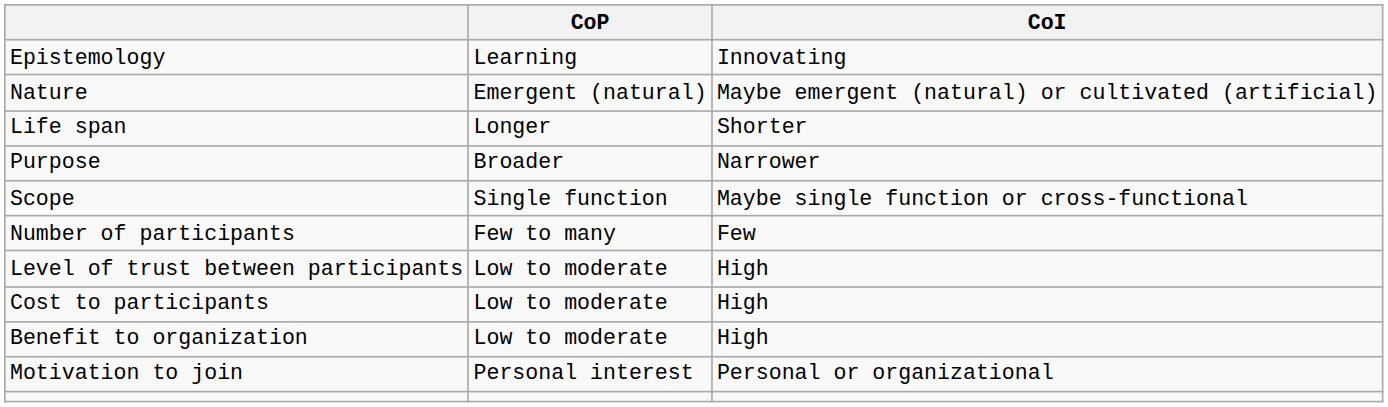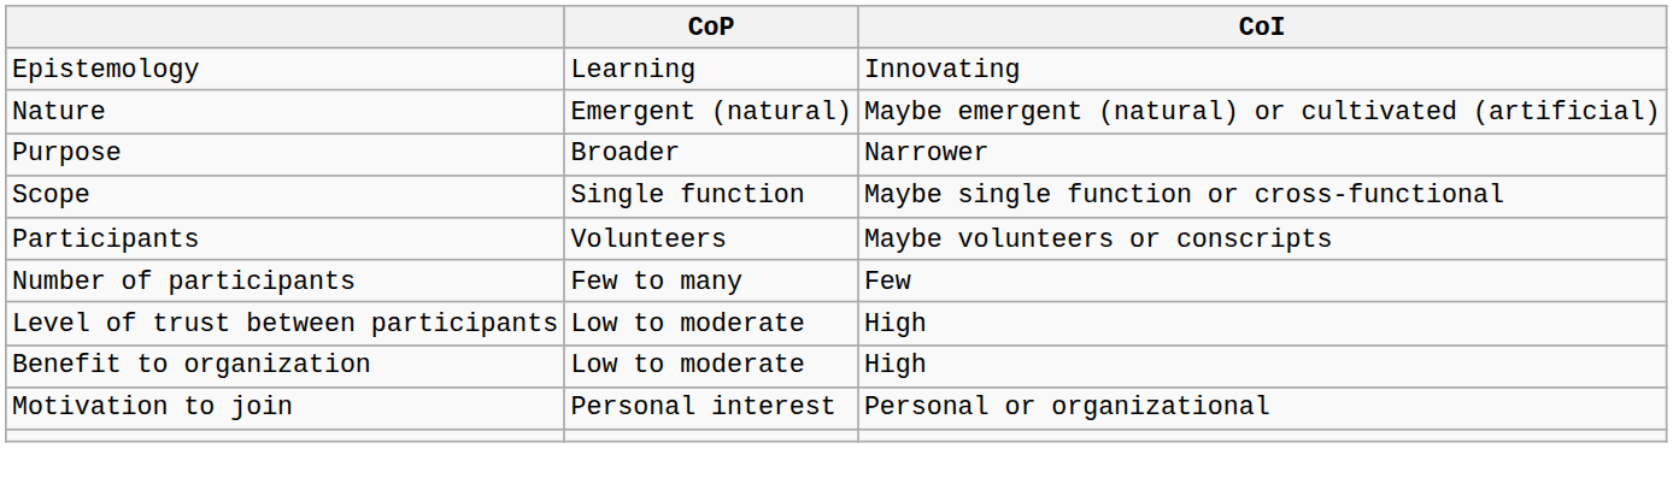- row: Life span | Longer | Shorter
+ row: Participants | Volunteers | Maybe volunteers or conscripts
- row: Cost to participants | Low to moderate | High
